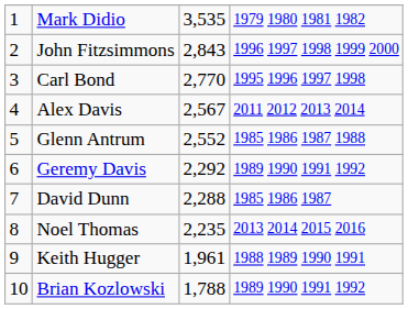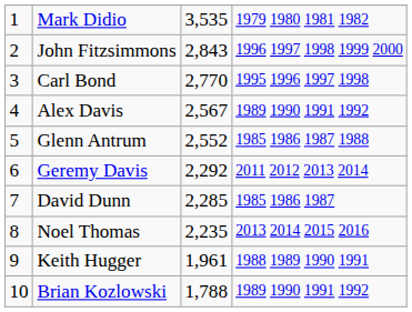Alex Davis | column 4: 2011 2012 2013 2014 -> 1989 1990 1991 1992
Geremy Davis | column 4: 1989 1990 1991 1992 -> 2011 2012 2013 2014
David Dunn | column 3: 2,288 -> 2,285
